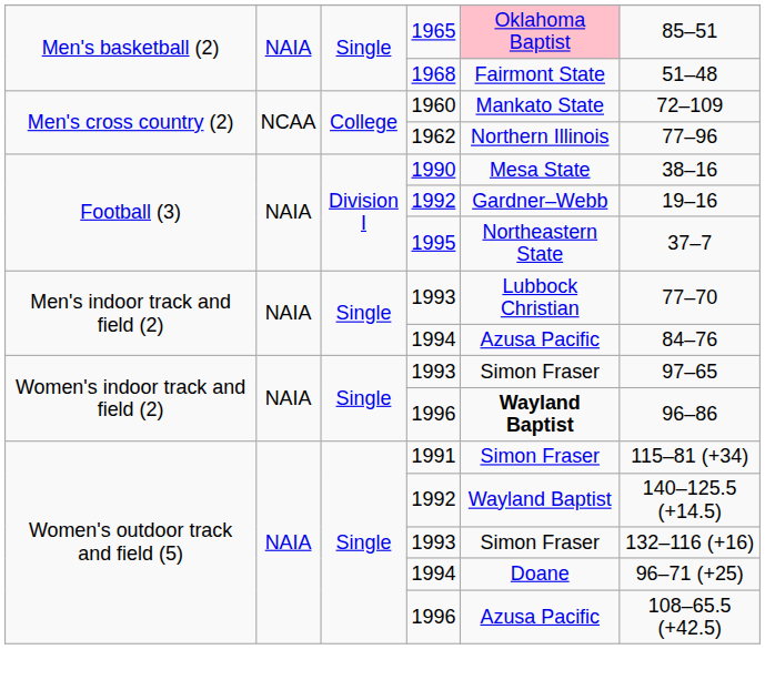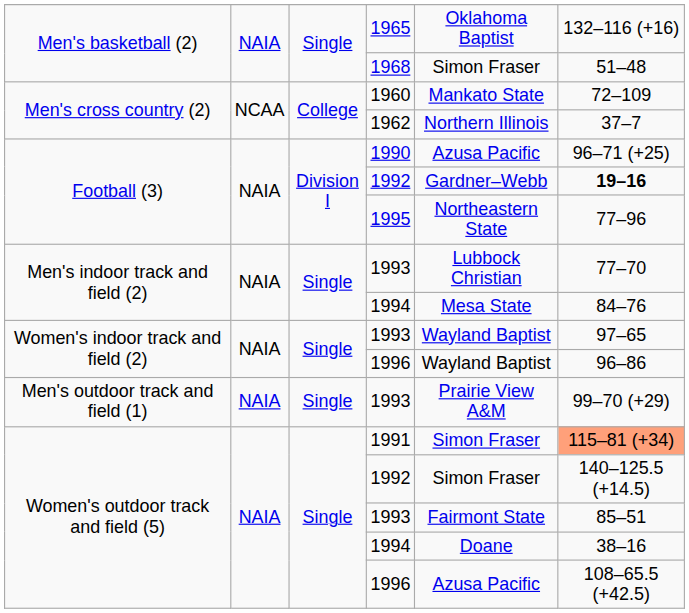1965 | column 5: pink background -> no background
1965 | column 6: 85–51 -> 132–116 (+16)
1968 | column 5: Fairmont State -> Simon Fraser
1962 | column 6: 77–96 -> 37–7
1990 | column 5: Mesa State -> Azusa Pacific
1990 | column 6: 38–16 -> 96–71 (+25)
Football (3) / 1992 | column 6: normal -> bold
1995 | column 6: 37–7 -> 77–96
Men's indoor track and field (2) / 1994 | column 5: Azusa Pacific -> Mesa State
Women's indoor track and field (2) / 1993 | column 5: Simon Fraser -> Wayland Baptist
Women's indoor track and field (2) / 1996 | column 5: bold -> normal
+ row: Men's outdoor track and field (1) | NAIA | Single | 1993 | Prairie View A&M | 99–70 (+29)
1991 | column 6: no background -> lightsalmon background
Women's outdoor track and field (5) / 1992 | column 5: Wayland Baptist -> Simon Fraser
Women's outdoor track and field (5) / 1993 | column 5: Simon Fraser -> Fairmont State
Women's outdoor track and field (5) / 1993 | column 6: 132–116 (+16) -> 85–51
Women's outdoor track and field (5) / 1994 | column 6: 96–71 (+25) -> 38–16
